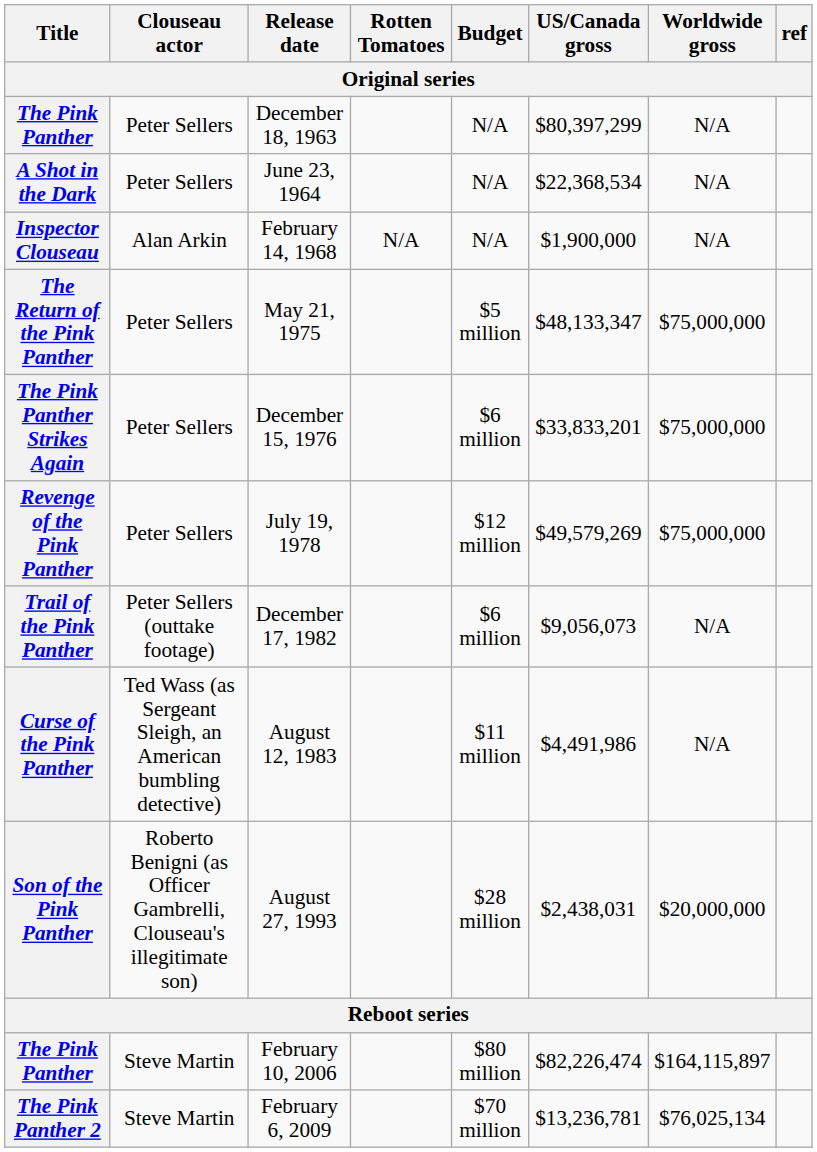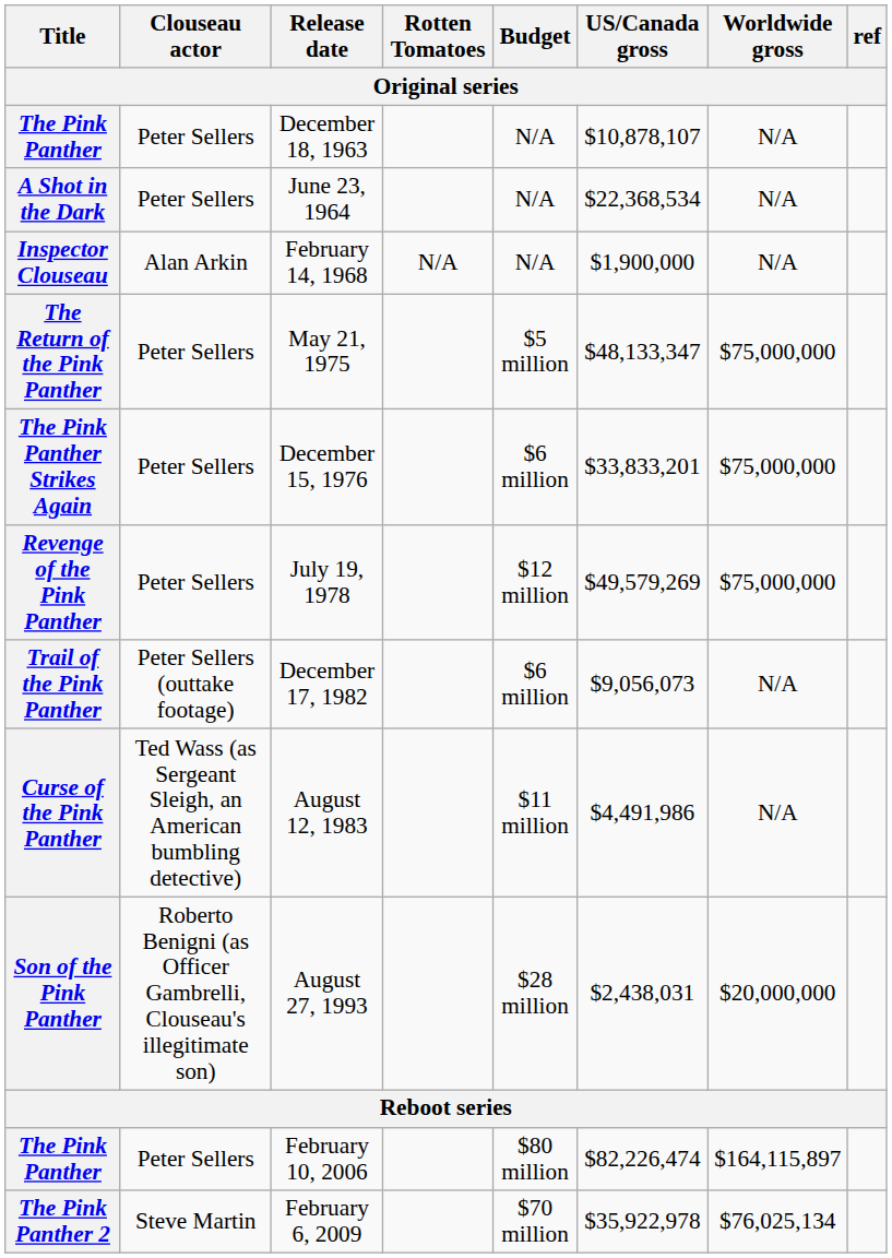The Pink Panther / December 18, 1963 | US/Canada gross: $80,397,299 -> $10,878,107
The Pink Panther / February 10, 2006 | Clouseau actor: Steve Martin -> Peter Sellers
The Pink Panther 2 | US/Canada gross: $13,236,781 -> $35,922,978
